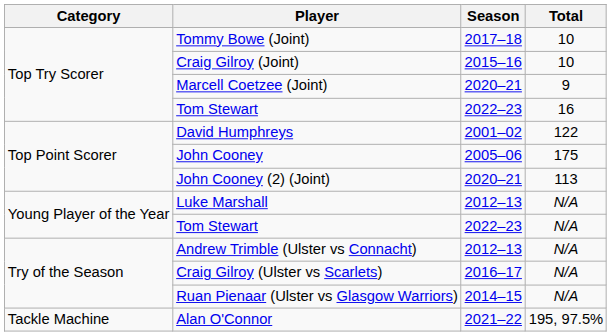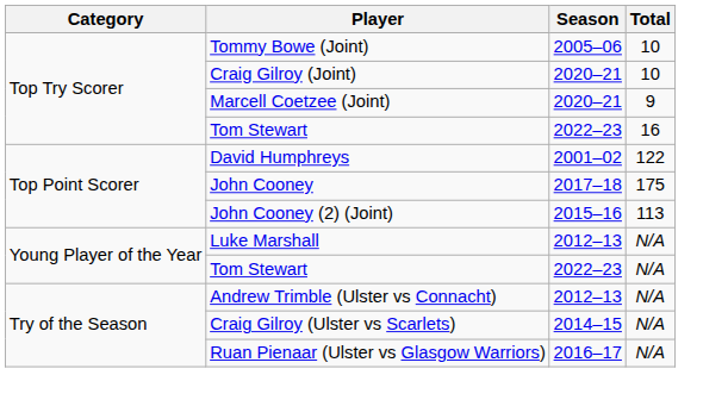Tommy Bowe (Joint) | Season: 2017–18 -> 2005–06
Craig Gilroy (Joint) | Season: 2015–16 -> 2020–21
John Cooney | Season: 2005–06 -> 2017–18
John Cooney (2) (Joint) | Season: 2020–21 -> 2015–16
Craig Gilroy (Ulster vs Scarlets) | Season: 2016–17 -> 2014–15
Ruan Pienaar (Ulster vs Glasgow Warriors) | Season: 2014–15 -> 2016–17
- row: Tackle Machine | Alan O'Connor | 2021–22 | 195, 97.5%
